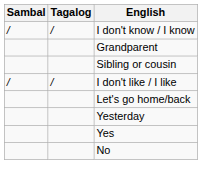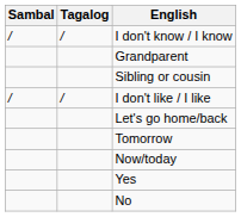+ row: Tomorrow
+ row: Now/today
- row: Yesterday
